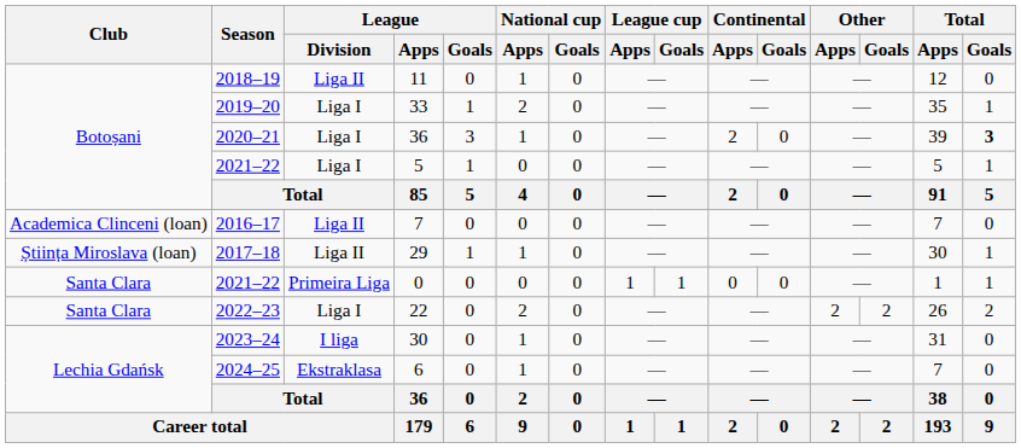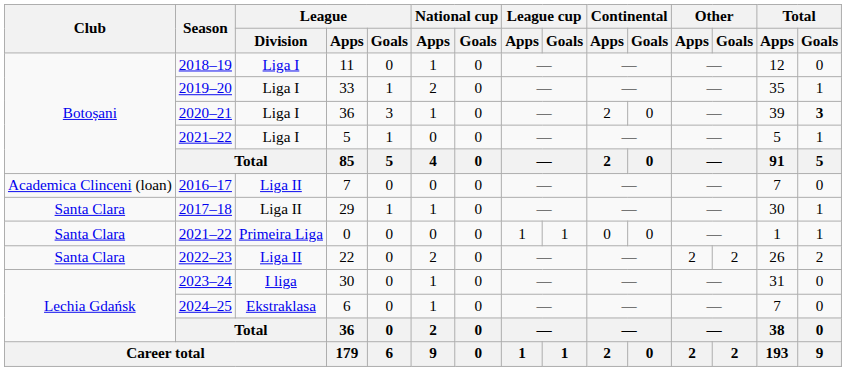11 | League / Division: Liga II -> Liga I
29 | Club: Știința Miroslava (loan) -> Santa Clara
22 | League / Division: Liga I -> Liga II
